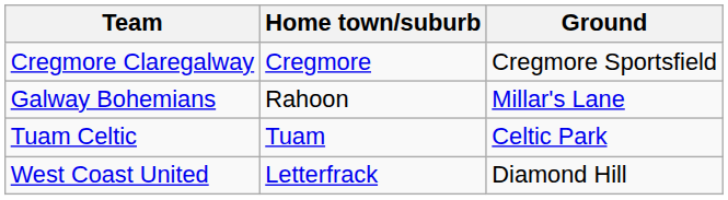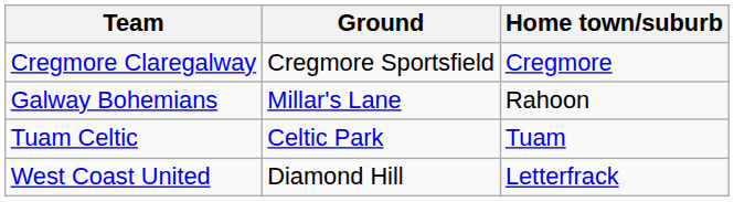columns swapped: Home town/suburb <-> Ground
